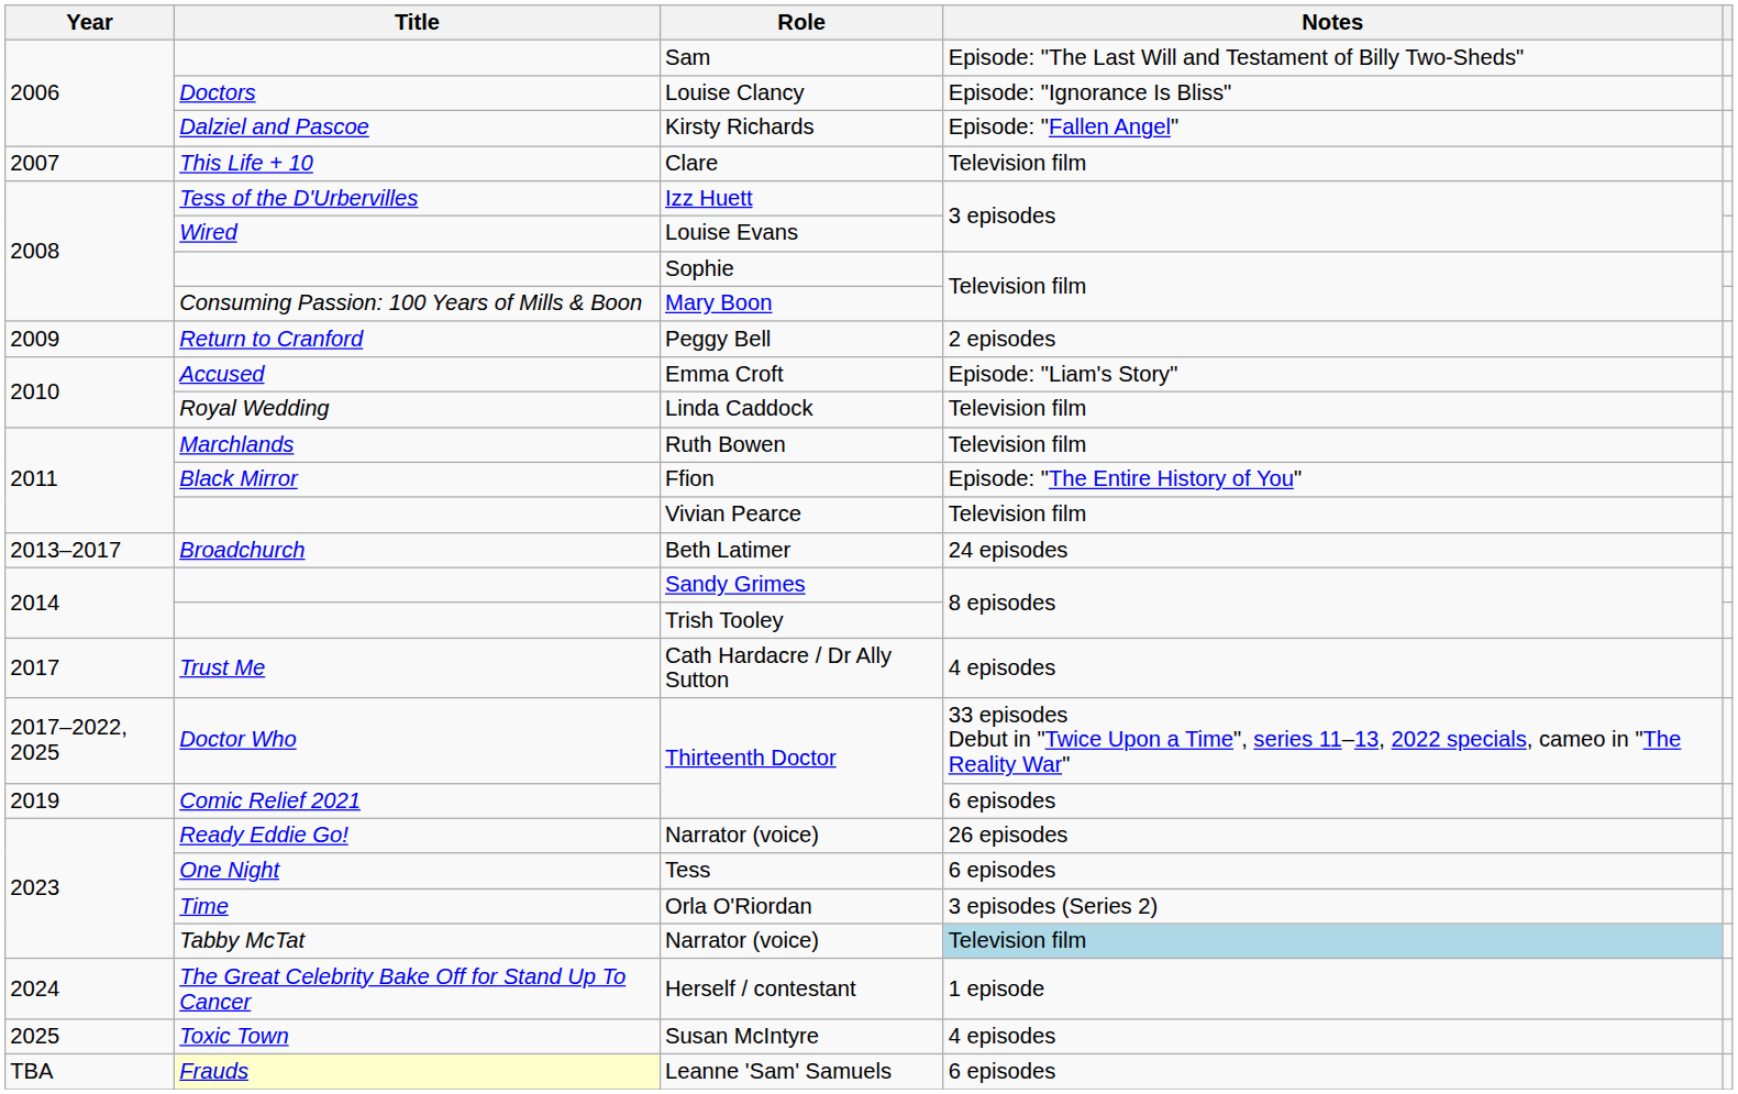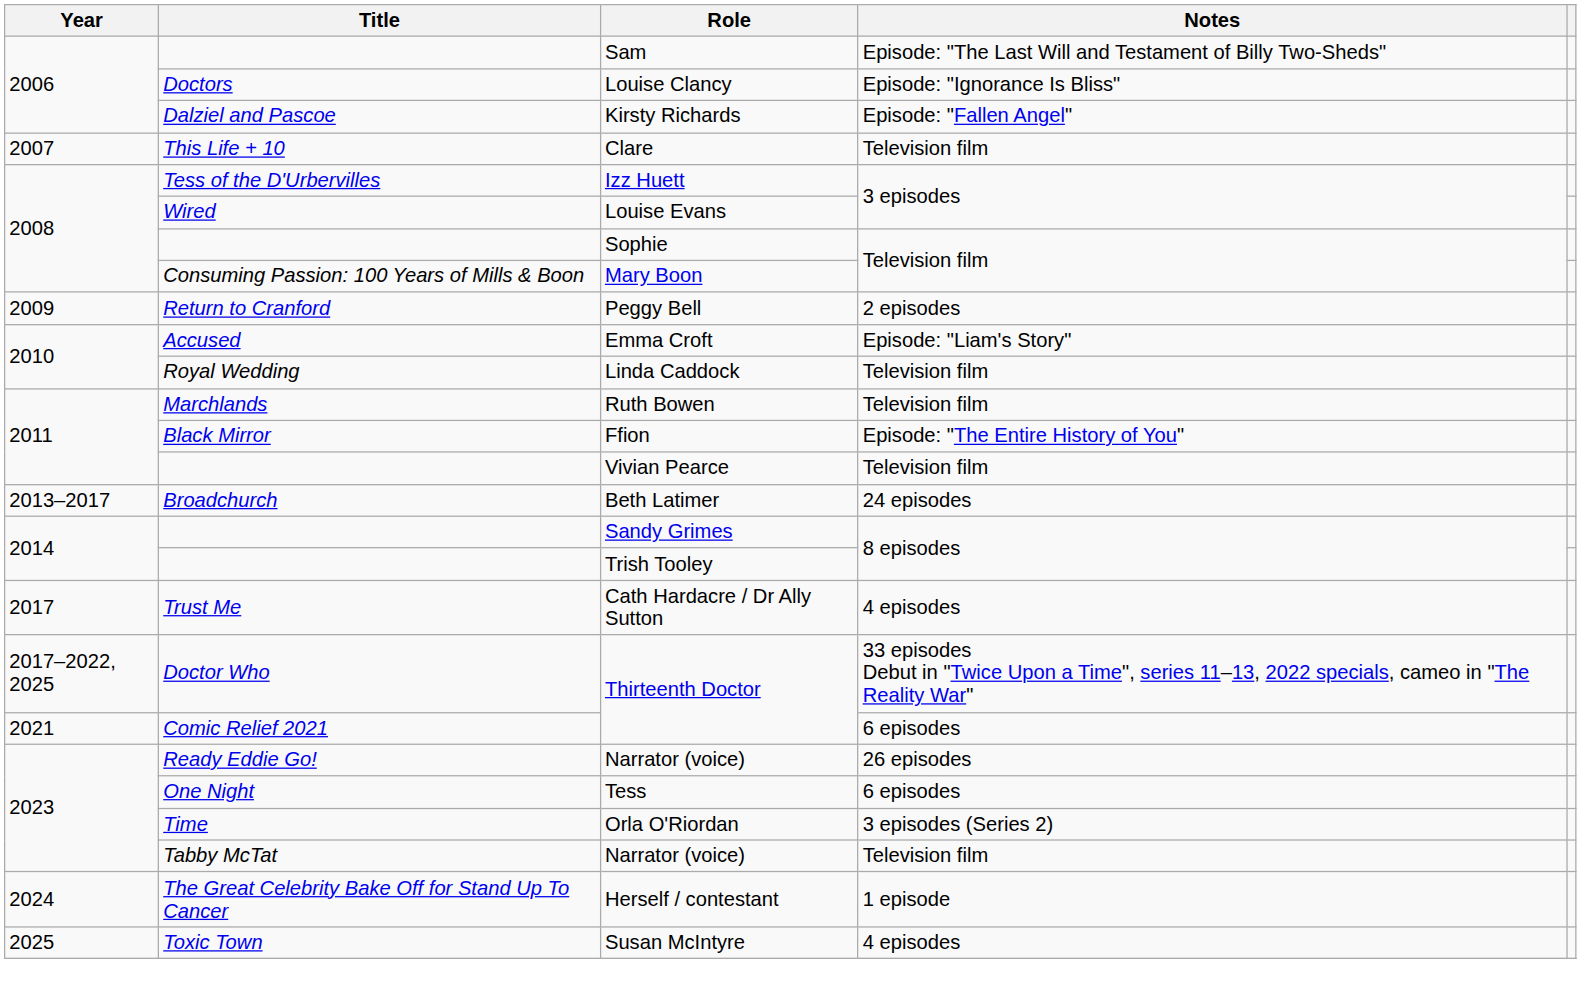Comic Relief 2021 / Thirteenth Doctor | Year: 2019 -> 2021
Tabby McTat / Narrator (voice) | Notes: lightblue background -> no background
- row: TBA | Frauds | Leanne 'Sam' Samuels | 6 episodes
